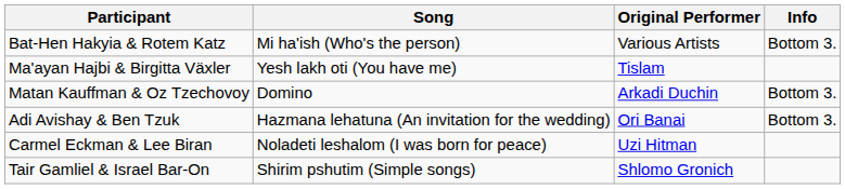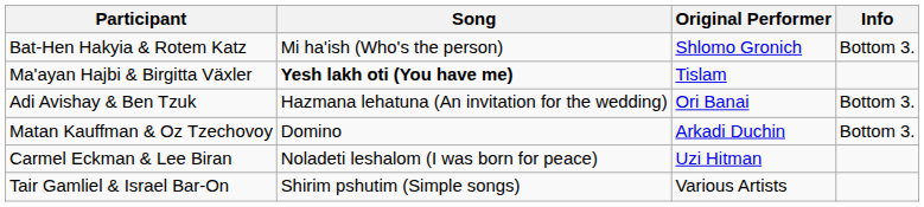Bat-Hen Hakyia & Rotem Katz | Original Performer: Various Artists -> Shlomo Gronich
Ma'ayan Hajbi & Birgitta Växler | Song: normal -> bold
rows swapped: Adi Avishay & Ben Tzuk <-> Matan Kauffman & Oz Tzechovoy
Tair Gamliel & Israel Bar-On | Original Performer: Shlomo Gronich -> Various Artists
